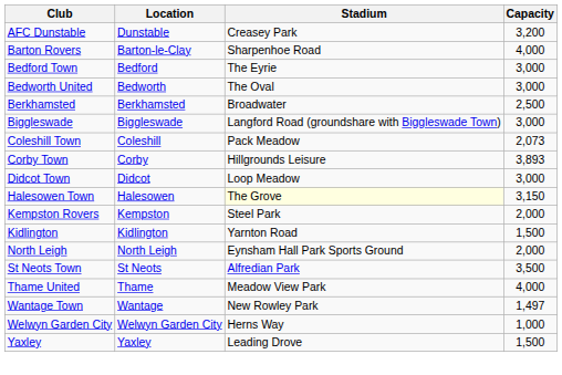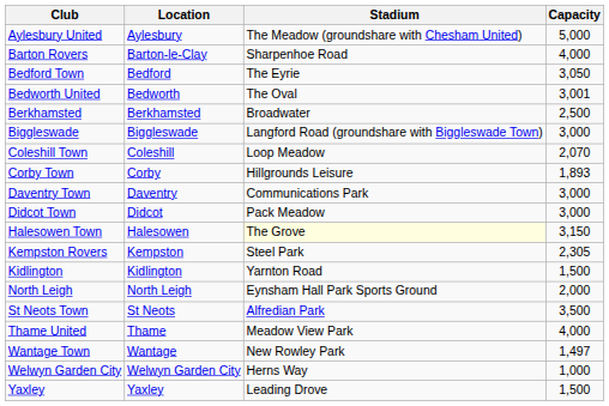- row: AFC Dunstable | Dunstable | Creasey Park | 3,200
+ row: Aylesbury United | Aylesbury | The Meadow (groundshare with Chesham United) | 5,000
Bedford Town | Capacity: 3,000 -> 3,050
Bedworth United | Capacity: 3,000 -> 3,001
Coleshill Town | Stadium: Pack Meadow -> Loop Meadow
Coleshill Town | Capacity: 2,073 -> 2,070
Corby Town | Capacity: 3,893 -> 1,893
+ row: Daventry Town | Daventry | Communications Park | 3,000
Didcot Town | Stadium: Loop Meadow -> Pack Meadow
Kempston Rovers | Capacity: 2,000 -> 2,305
